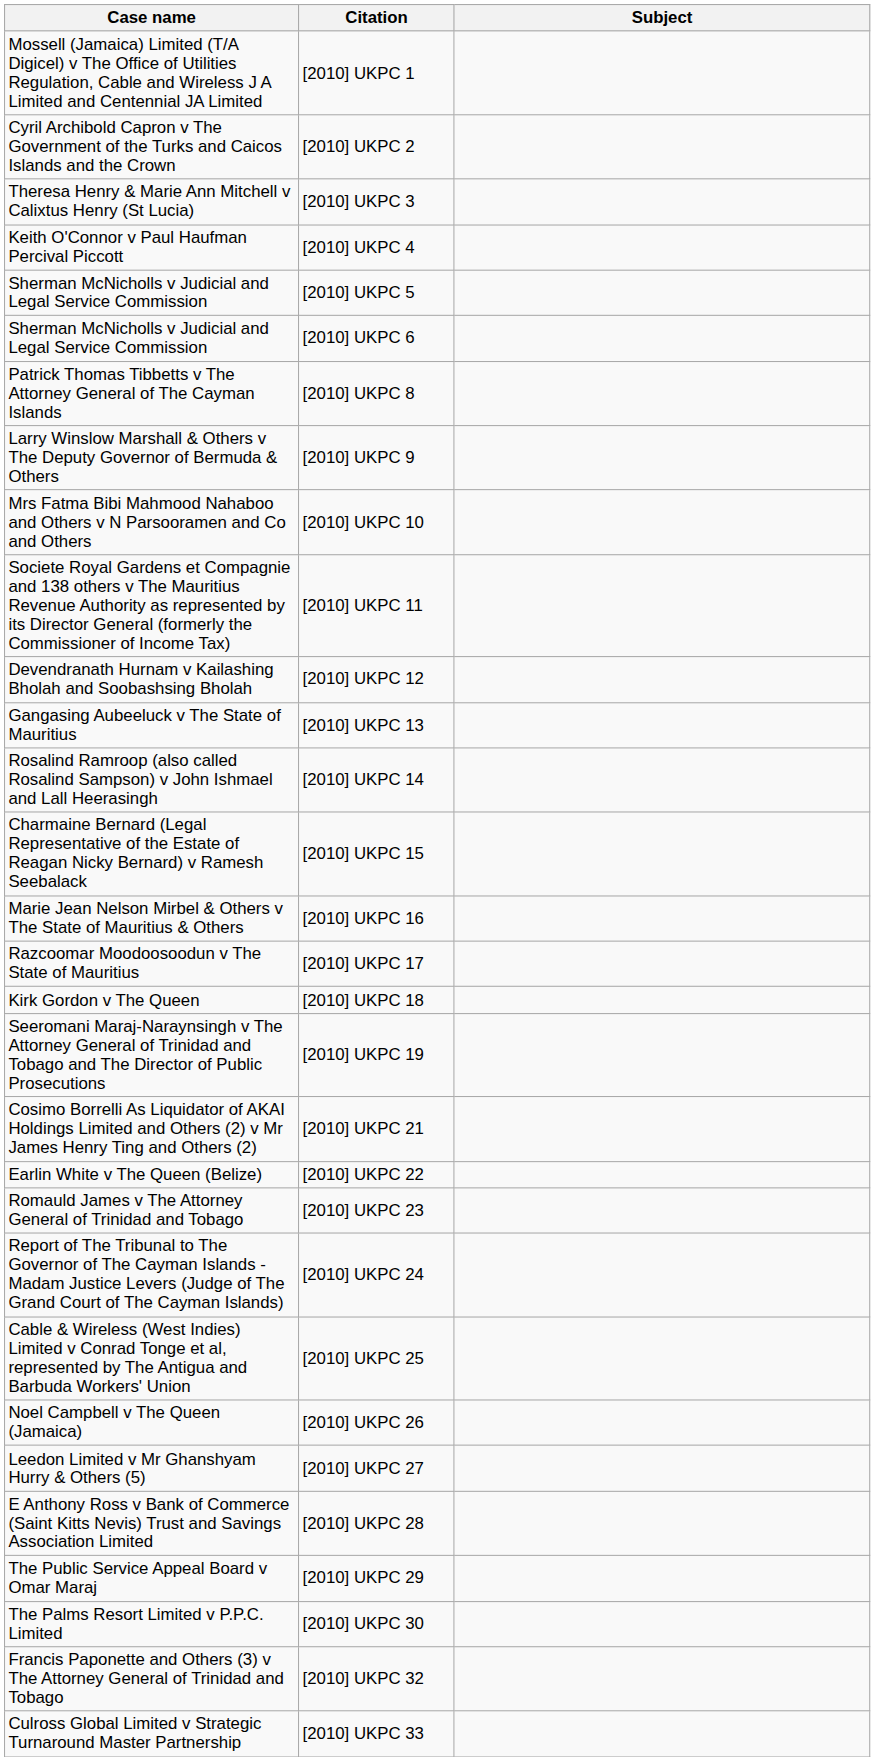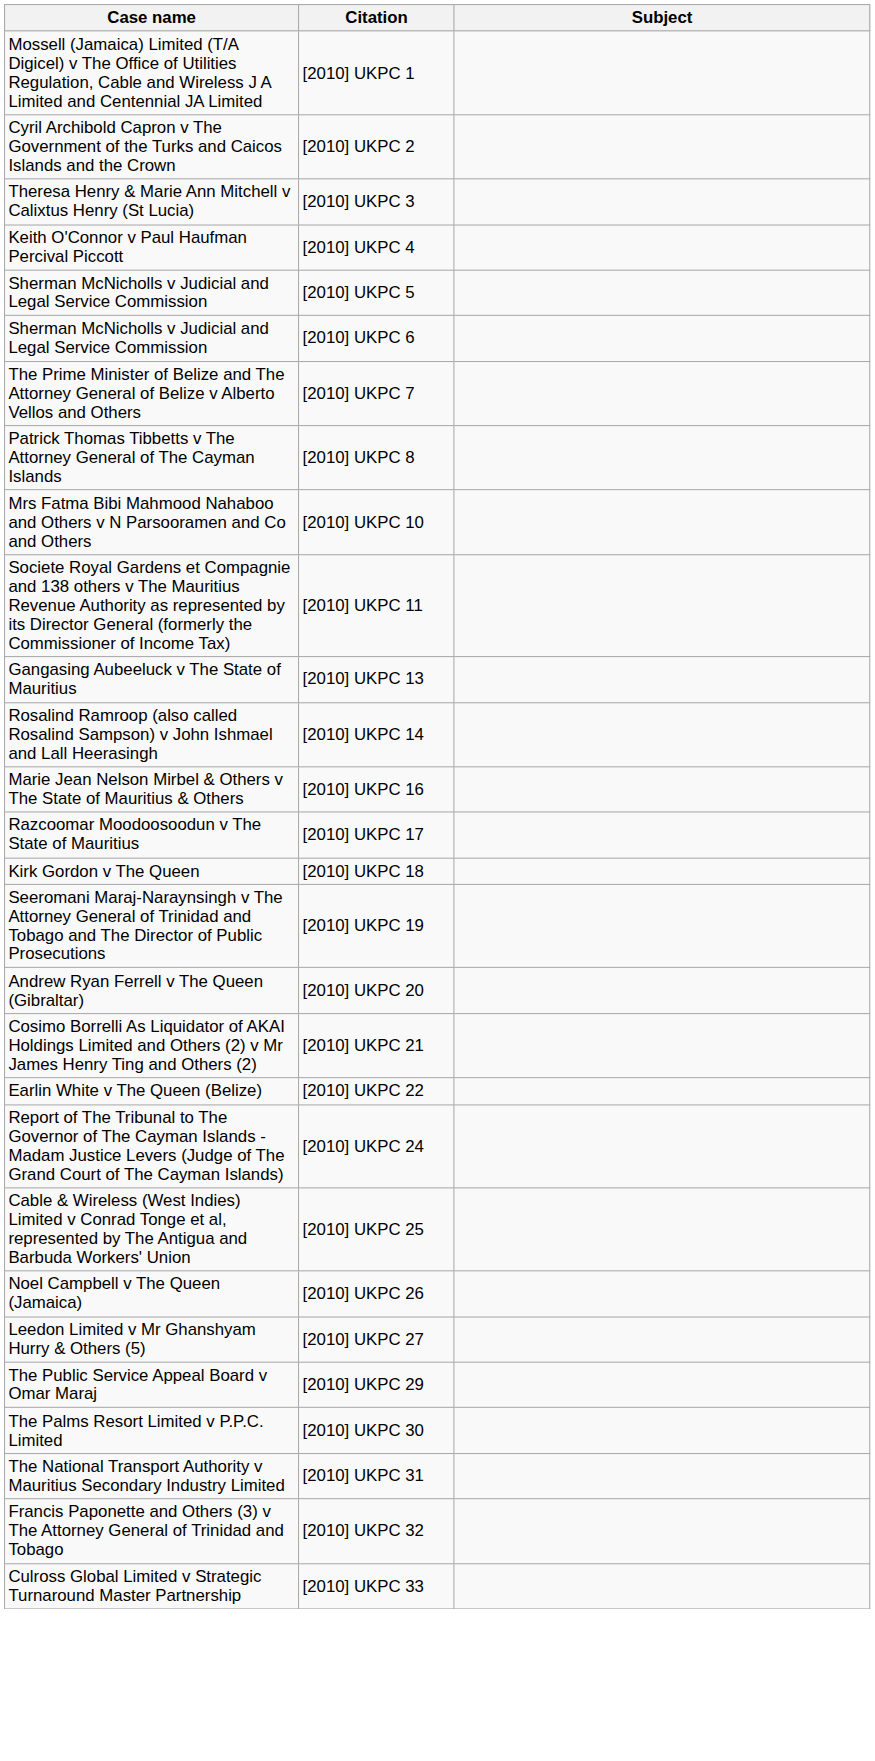+ row: The Prime Minister of Belize and The Attorney General of Belize v Alberto Vellos and Others | [2010] UKPC 7
- row: Larry Winslow Marshall & Others v The Deputy Governor of Bermuda & Others | [2010] UKPC 9
- row: Devendranath Hurnam v Kailashing Bholah and Soobashsing Bholah | [2010] UKPC 12
- row: Charmaine Bernard (Legal Representative of the Estate of Reagan Nicky Bernard) v Ramesh Seebalack | [2010] UKPC 15
+ row: Andrew Ryan Ferrell v The Queen (Gibraltar) | [2010] UKPC 20
- row: Romauld James v The Attorney General of Trinidad and Tobago | [2010] UKPC 23
- row: E Anthony Ross v Bank of Commerce (Saint Kitts Nevis) Trust and Savings Association Limited | [2010] UKPC 28
+ row: The National Transport Authority v Mauritius Secondary Industry Limited | [2010] UKPC 31
